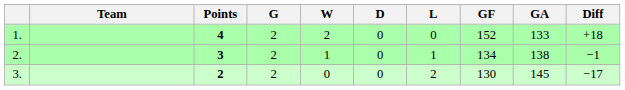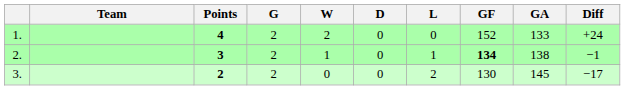1. | Diff: +18 -> +24
2. | GF: normal -> bold
